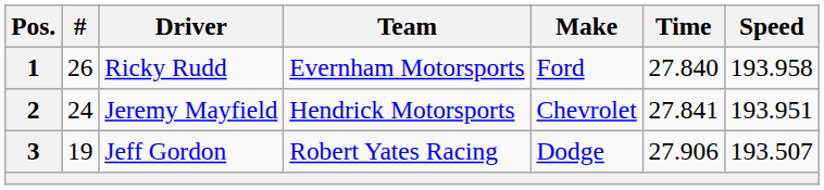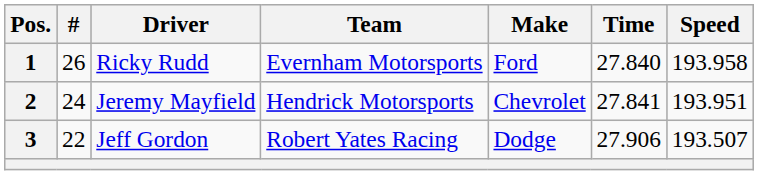3 | #: 19 -> 22
